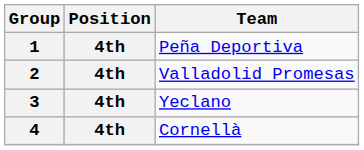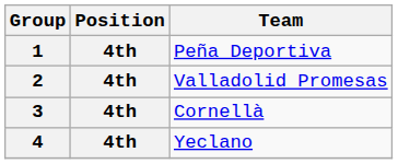3 | Team: Yeclano -> Cornellà
4 | Team: Cornellà -> Yeclano
